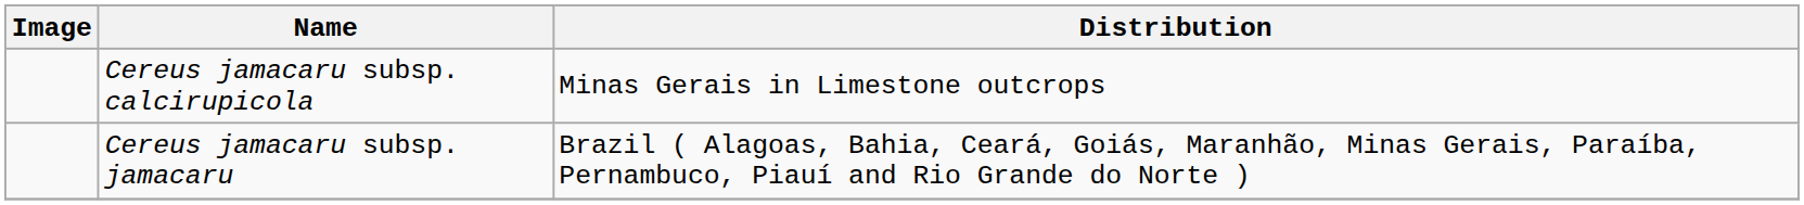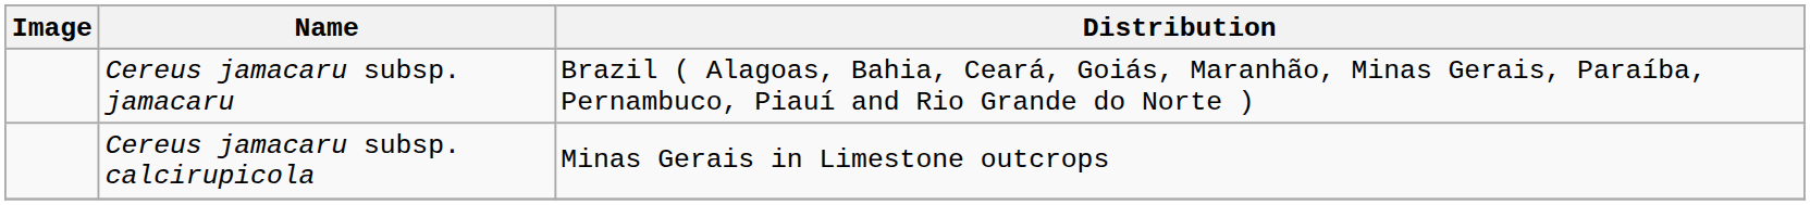rows swapped: Cereus jamacaru subsp. jamacaru <-> Cereus jamacaru subsp. calcirupicola
